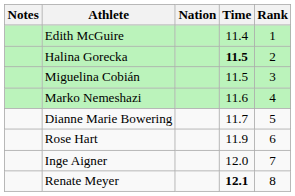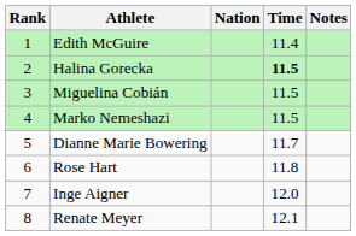columns swapped: Rank <-> Notes
Marko Nemeshazi | Time: 11.6 -> 11.5
Rose Hart | Time: 11.9 -> 11.8
Renate Meyer | Time: bold -> normal
